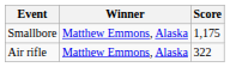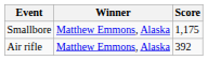Air rifle | Score: 322 -> 392
